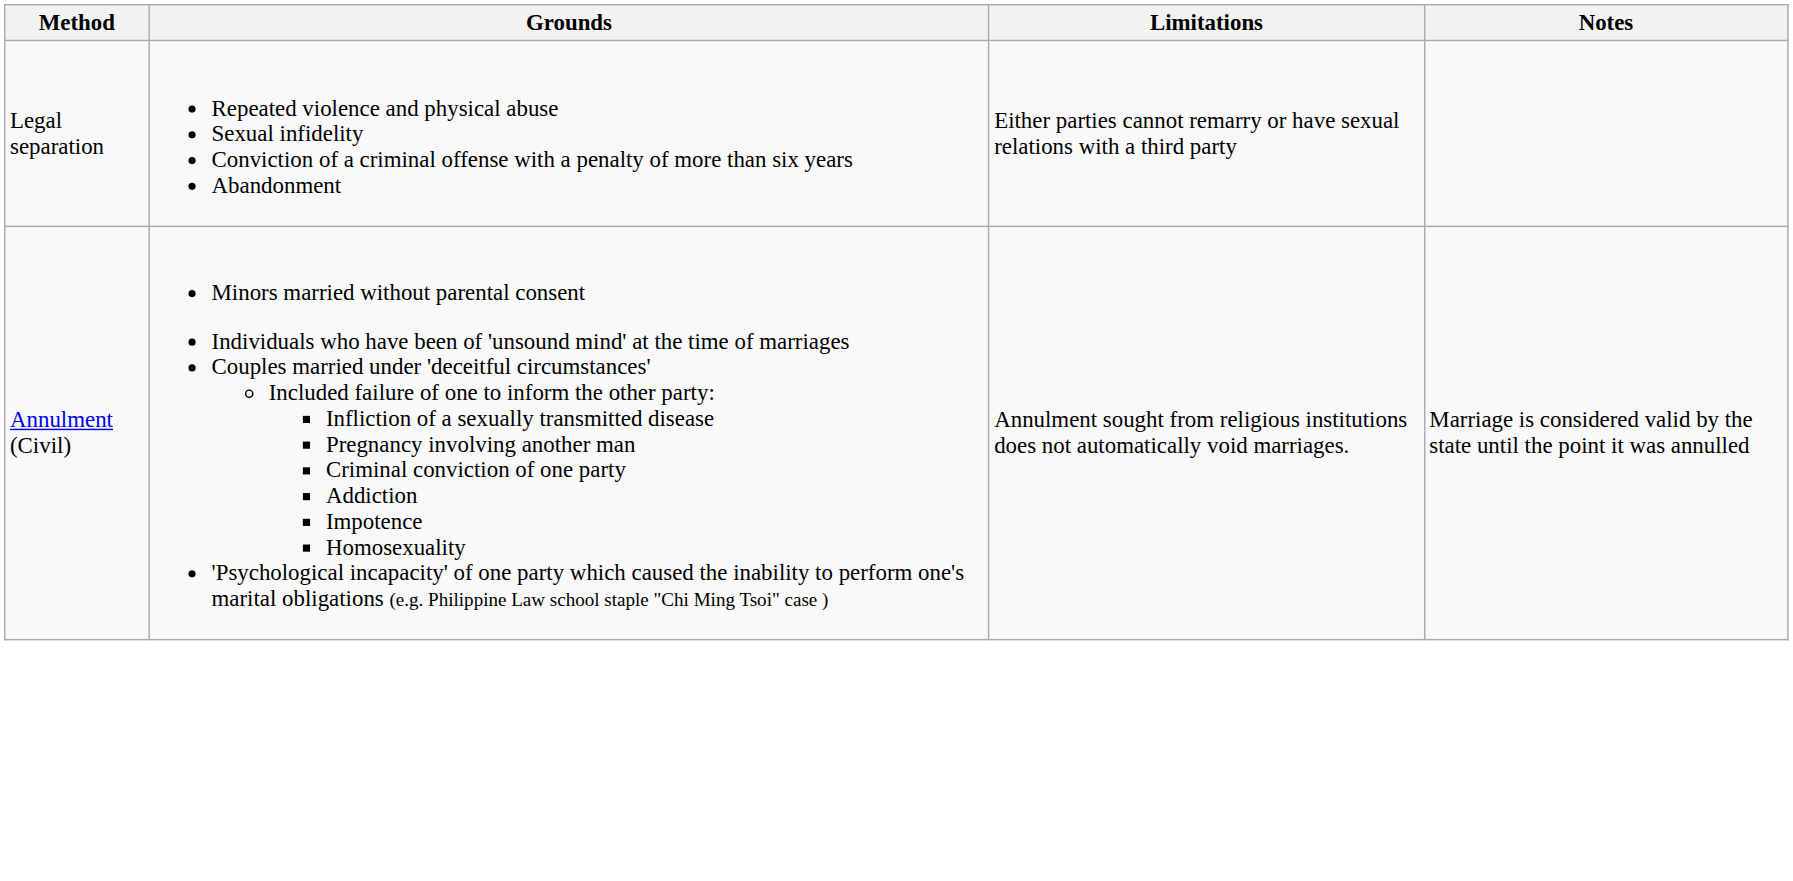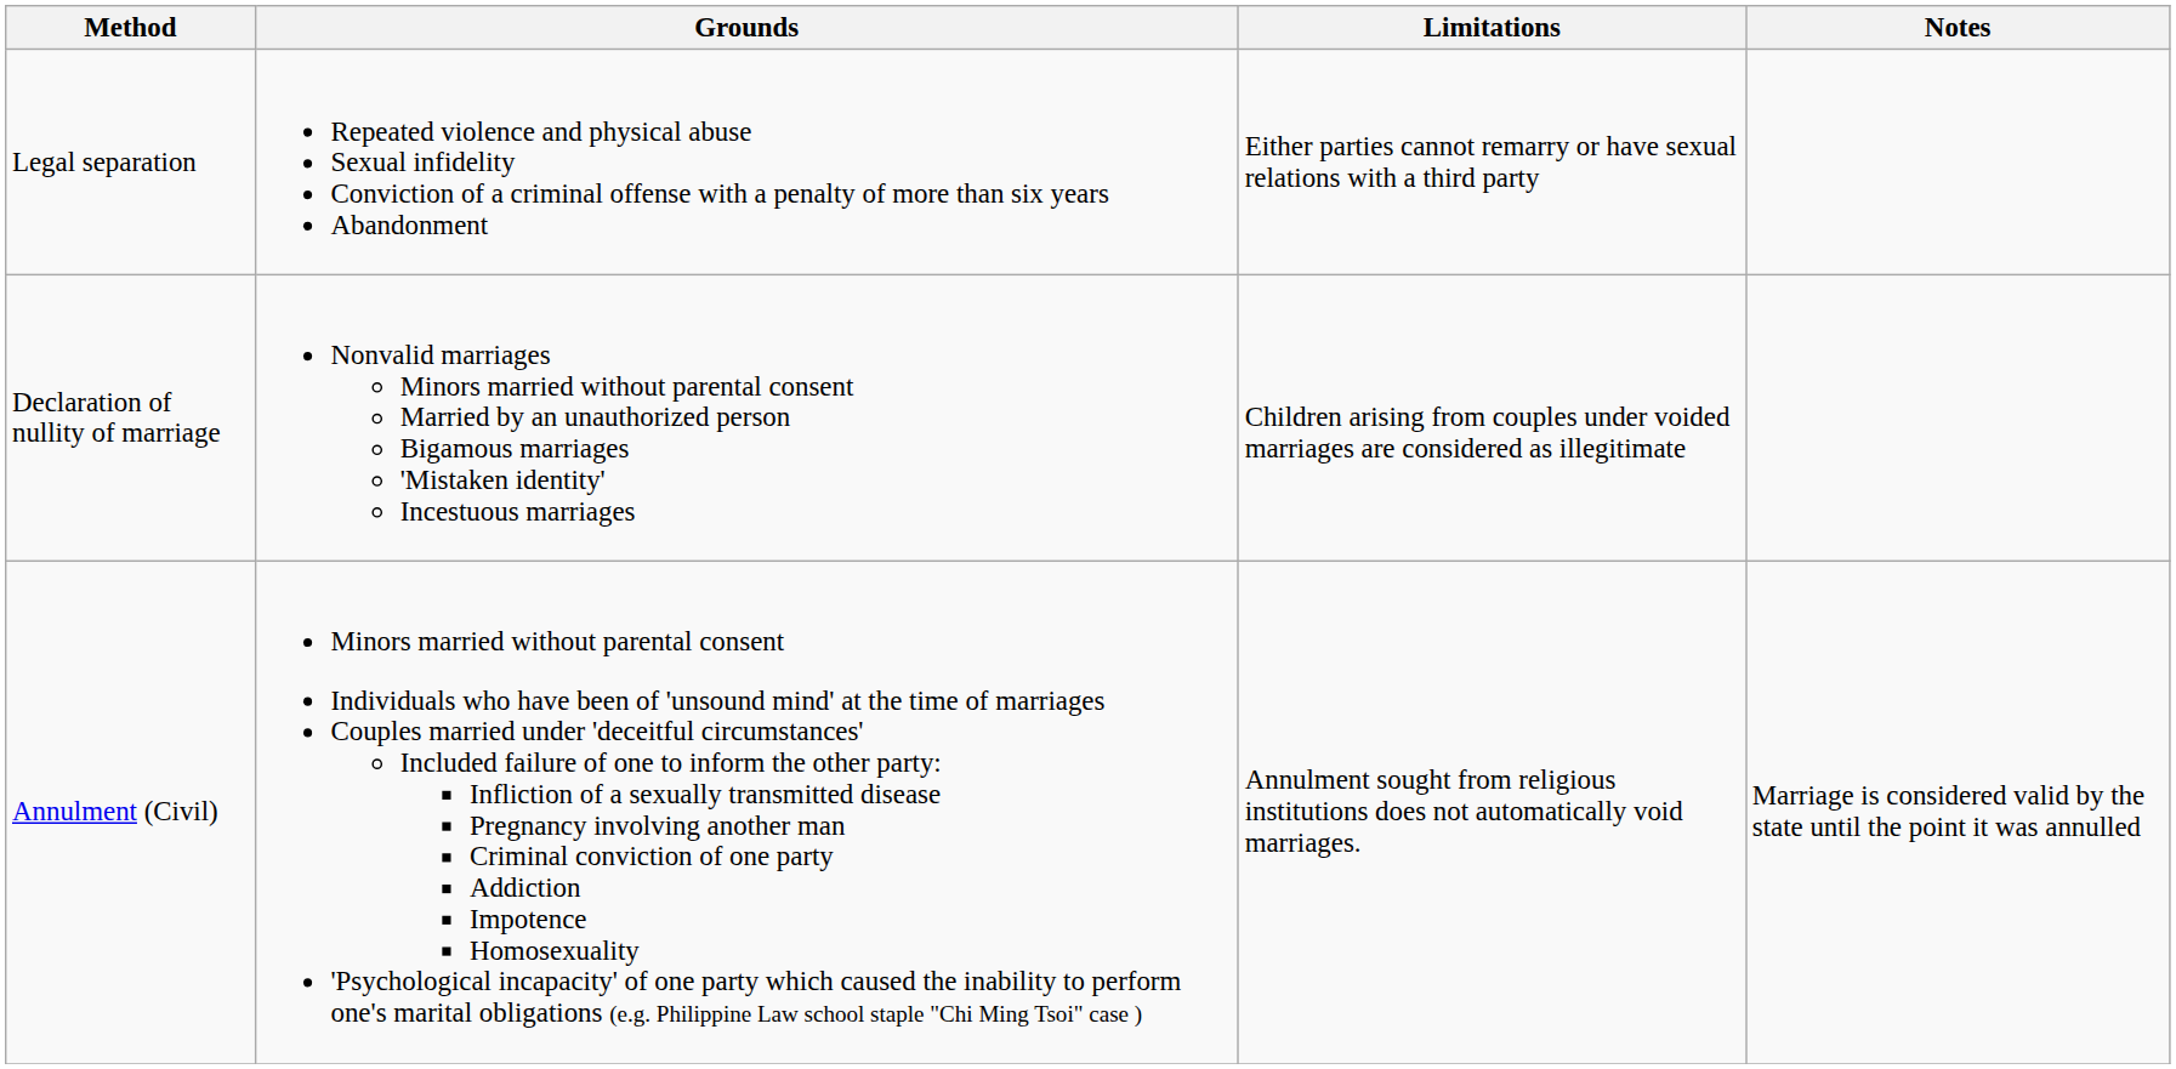+ row: Declaration of nullity of marriage | Nonvalid marriages Minors married without parental consent Married by an unauthorized person Bigamous marriages 'Mistaken identity' Incestuous marriages | Children arising from couples under voided marriages are considered as illegitimate
